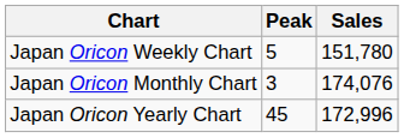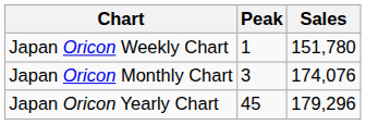Japan Oricon Weekly Chart | Peak: 5 -> 1
Japan Oricon Yearly Chart | Sales: 172,996 -> 179,296
